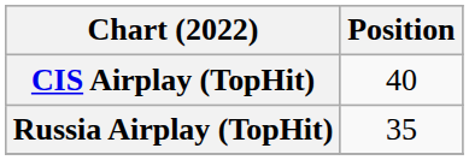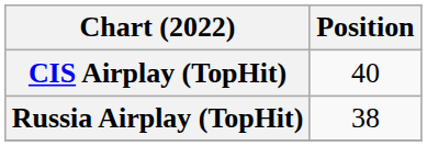Russia Airplay (TopHit) | Position: 35 -> 38
